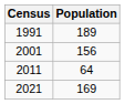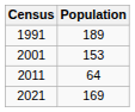2001 | Population: 156 -> 153
